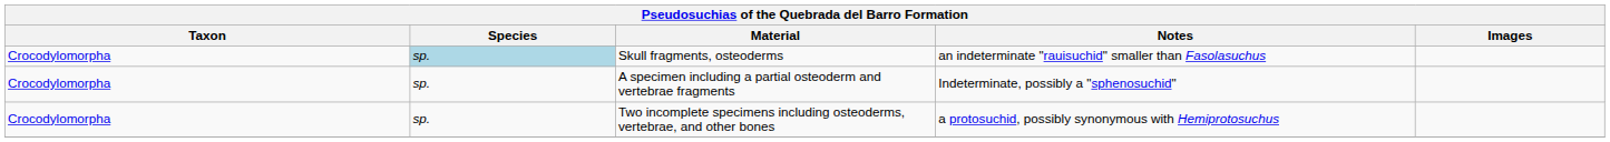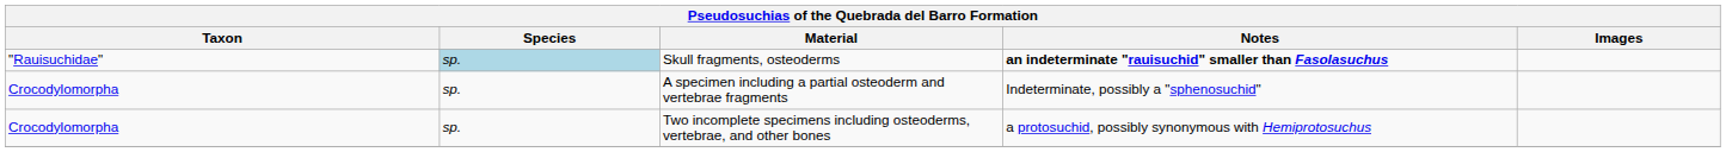Skull fragments, osteoderms | Taxon: Crocodylomorpha -> "Rauisuchidae"
Skull fragments, osteoderms | Notes: normal -> bold
